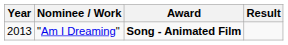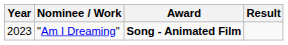"Am I Dreaming" | Year: 2013 -> 2023
